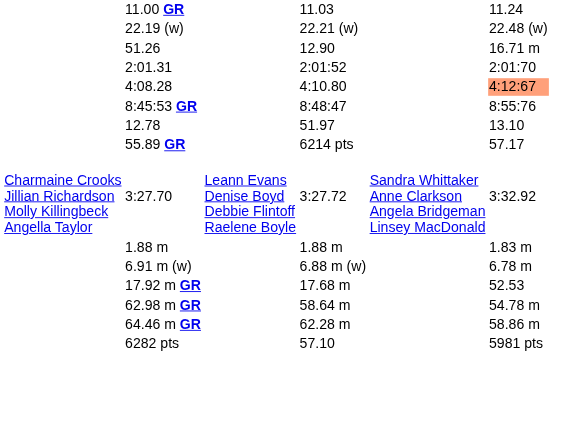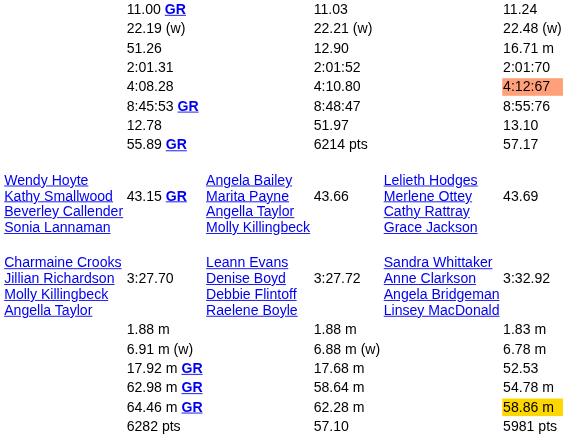+ row: Wendy Hoyte Kathy Smallwood Beverley Callender Sonia Lannaman | 43.15 GR | Angela Bailey Marita Payne Angella Taylor Molly Killingbeck | 43.66 | Lelieth Hodges Merlene Ottey Cathy Rattray Grace Jackson | 43.69
64.46 m GR | column 7: no background -> gold background
